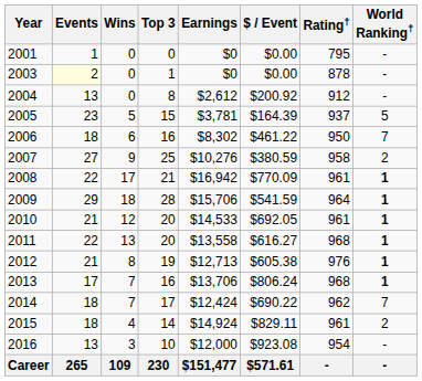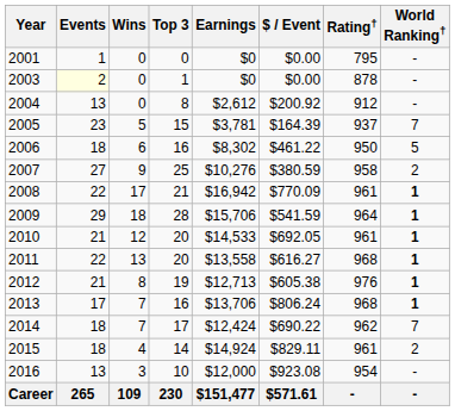2005 | World Ranking†: 5 -> 7
2006 | World Ranking†: 7 -> 5
